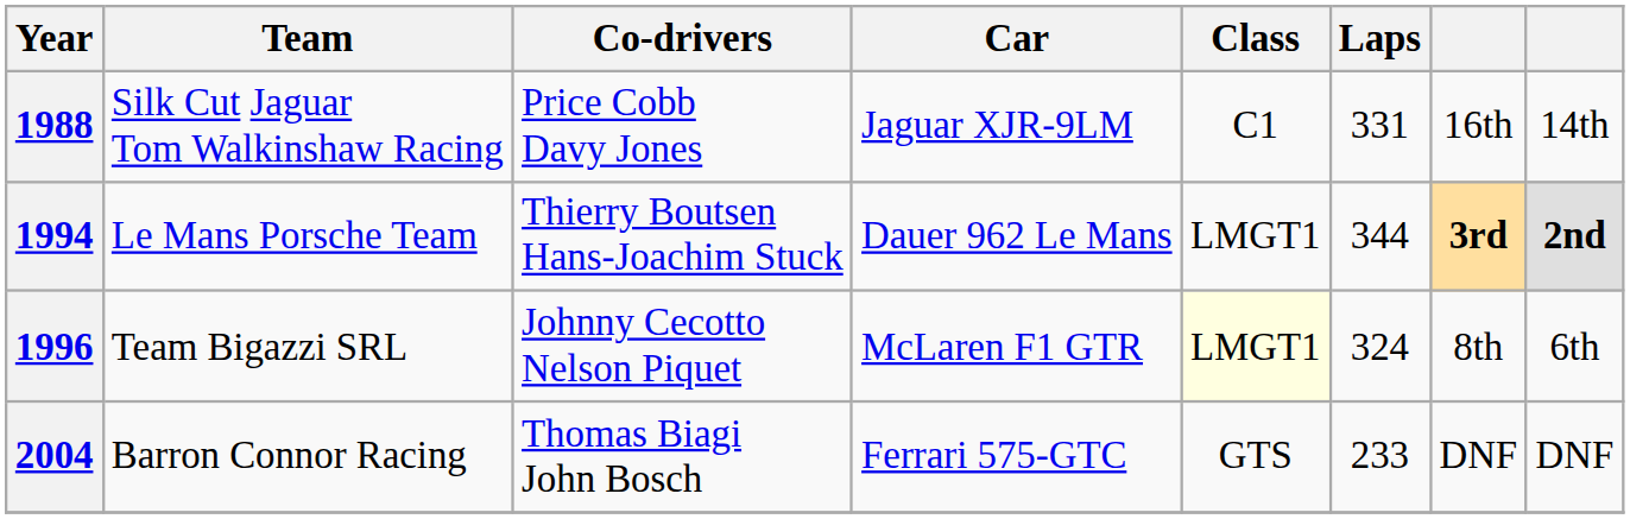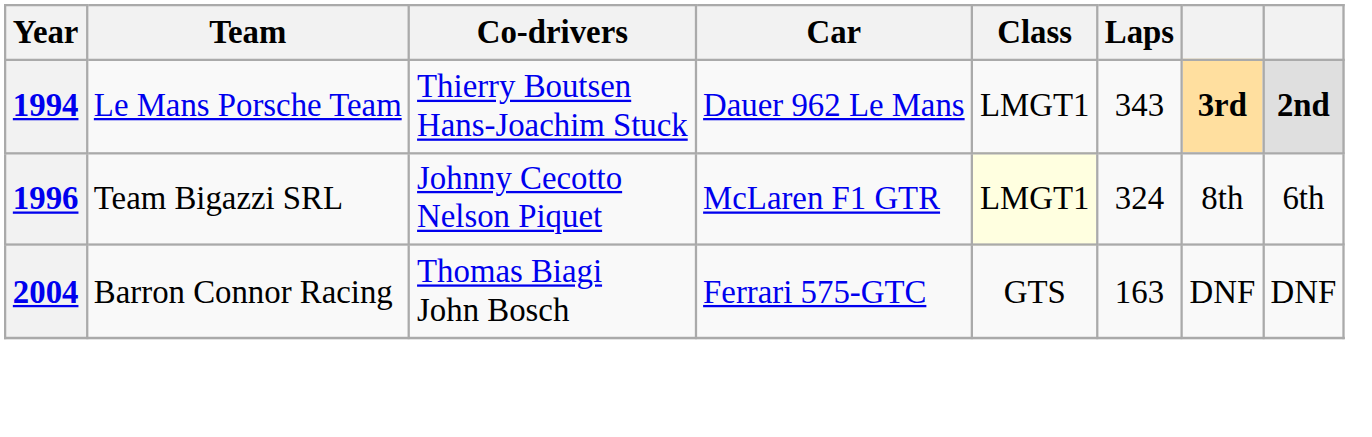- row: 1988 | Silk Cut Jaguar Tom Walkinshaw Racing | Price Cobb Davy Jones | Jaguar XJR-9LM | C1 | 331 | 16th | 14th
1994 | Laps: 344 -> 343
2004 | Laps: 233 -> 163
